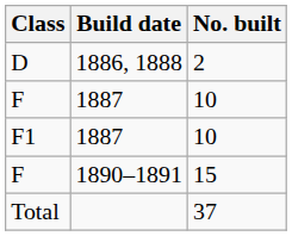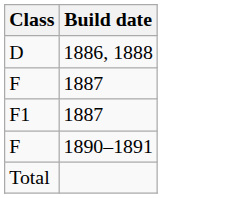- column: No. built | 2 | 10 | 10 | 15 | 37
